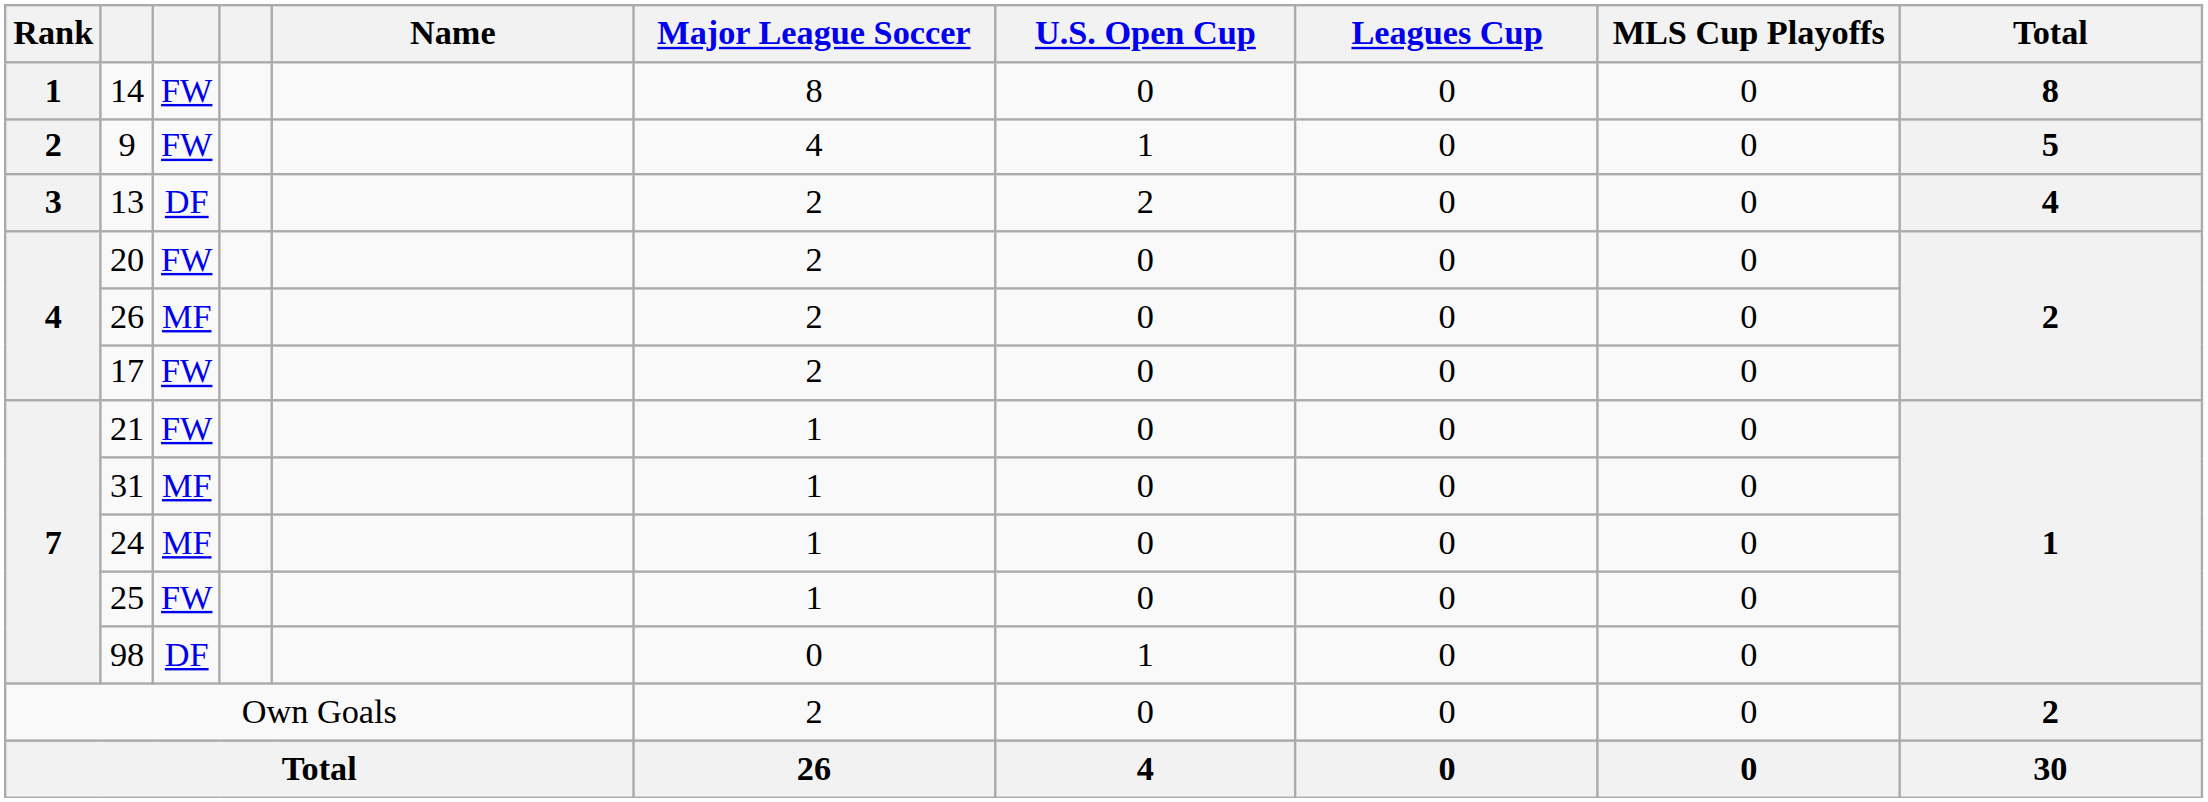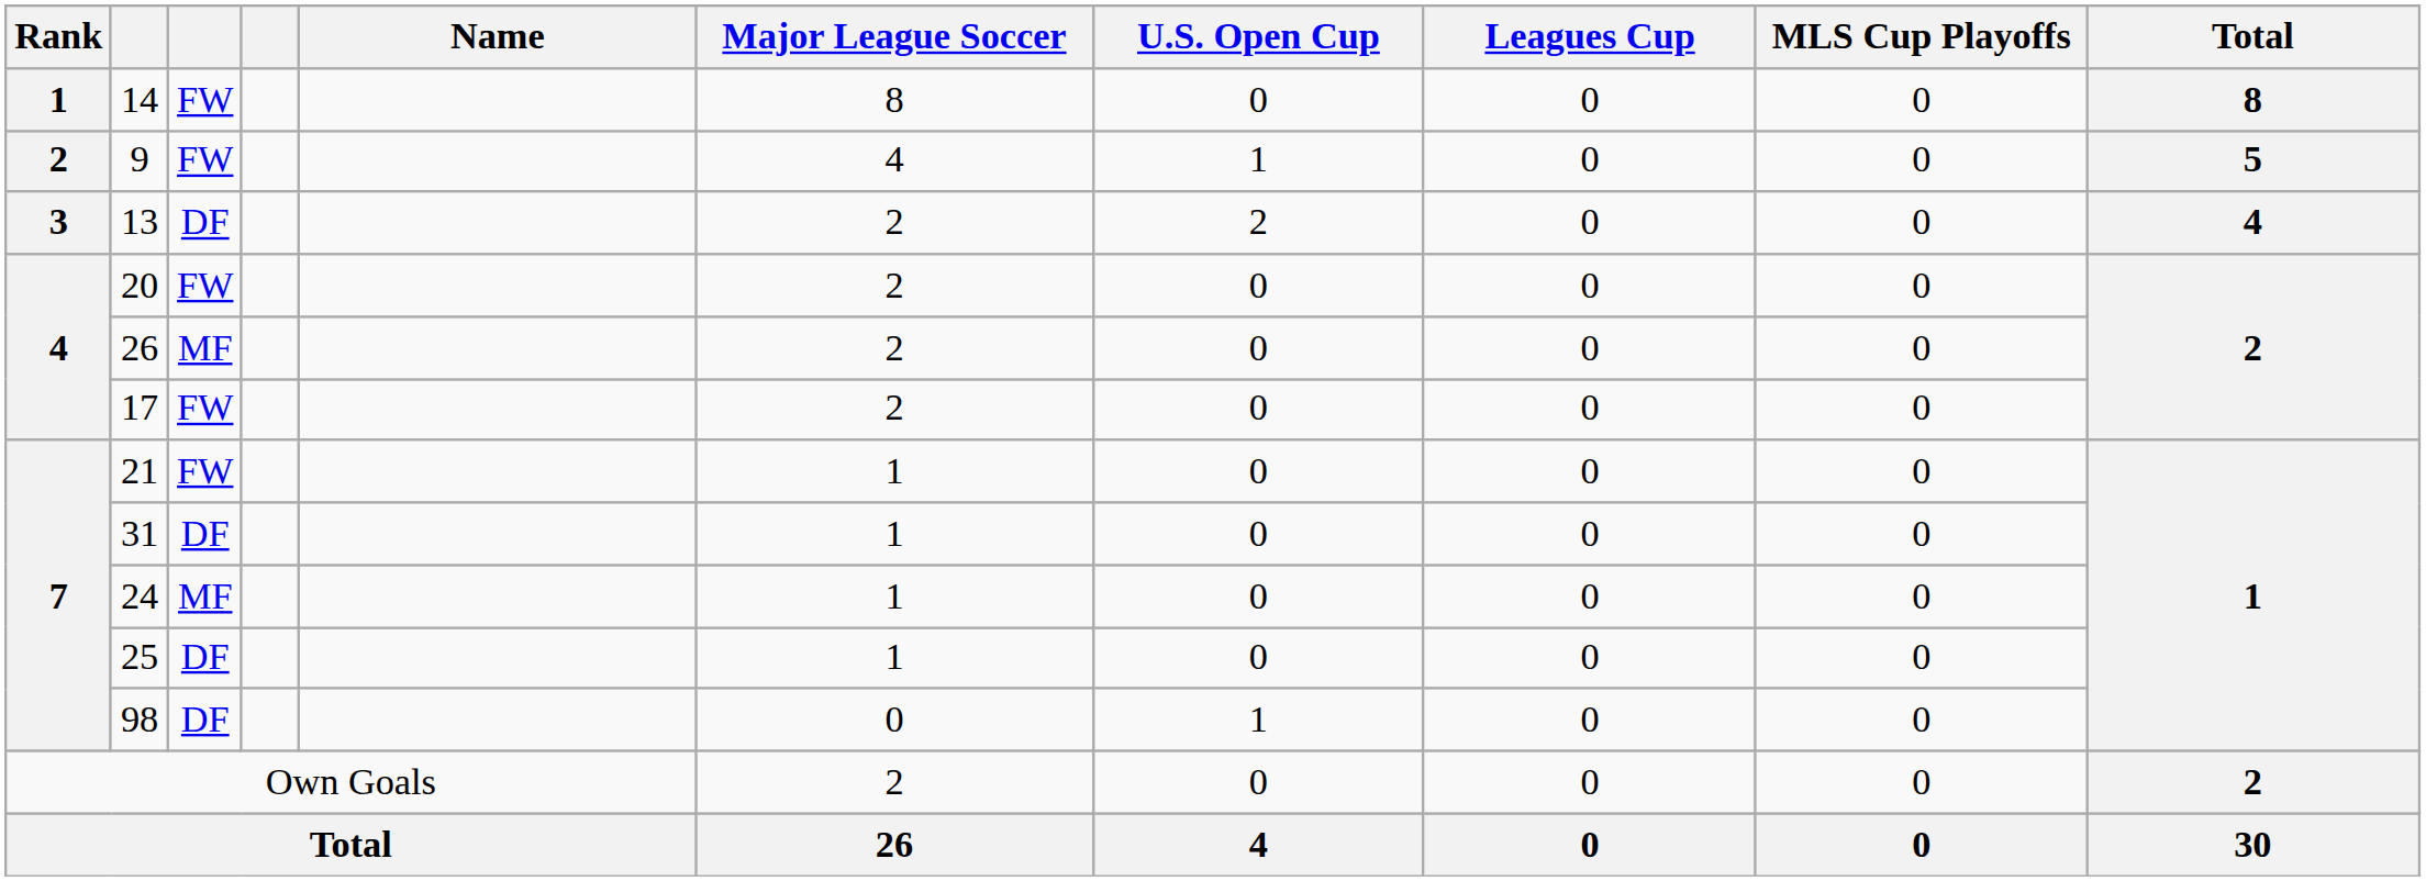31 | column 3: MF -> DF
25 | column 3: FW -> DF
